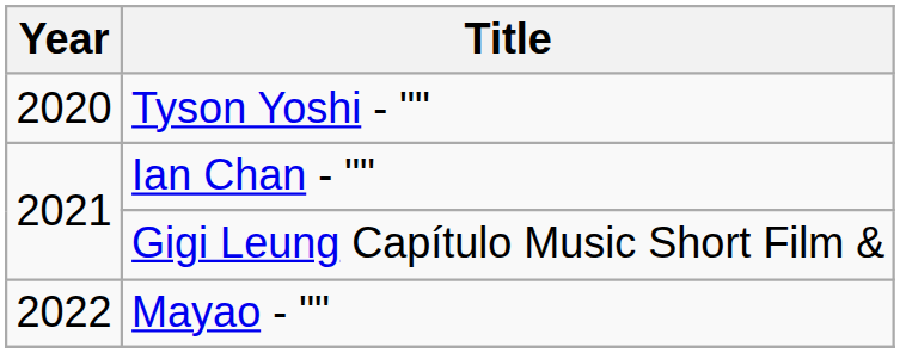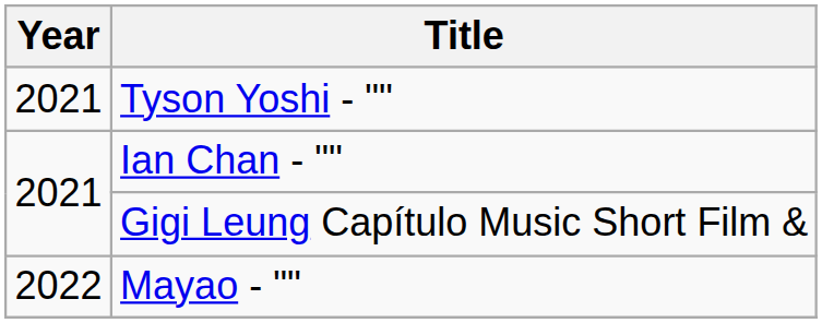Tyson Yoshi - "" | Year: 2020 -> 2021
